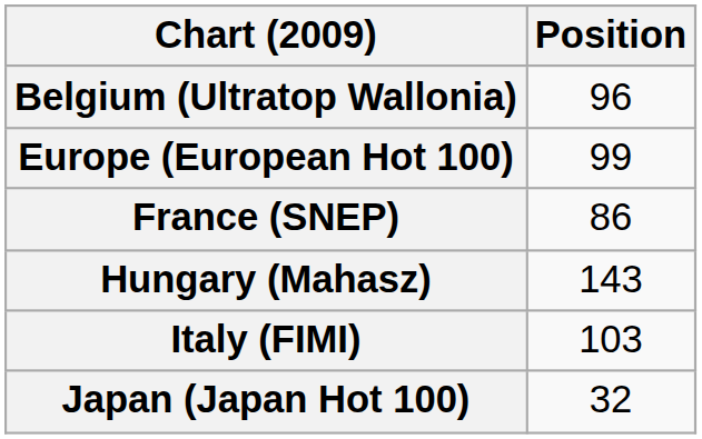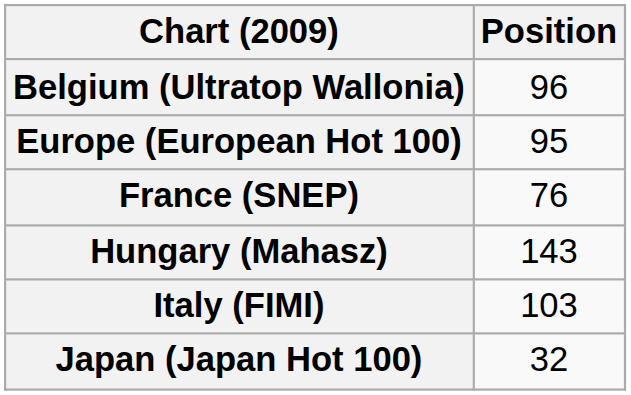Europe (European Hot 100) | Position: 99 -> 95
France (SNEP) | Position: 86 -> 76
